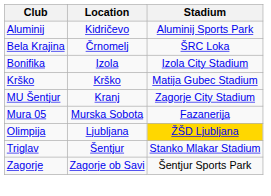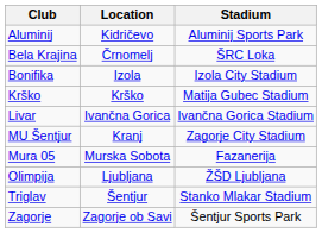+ row: Livar | Ivančna Gorica | Ivančna Gorica Stadium
Olimpija | Stadium: gold background -> no background
